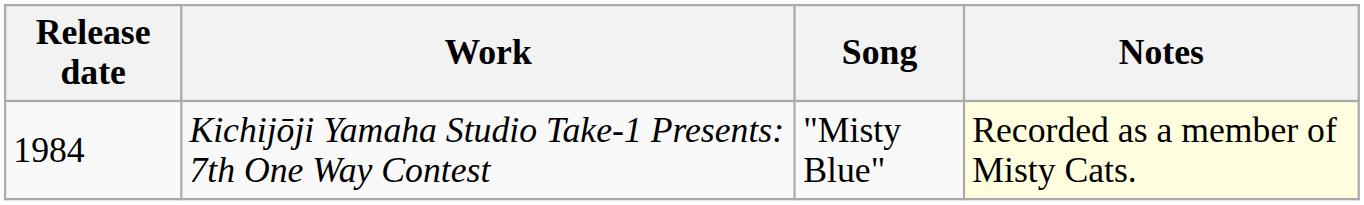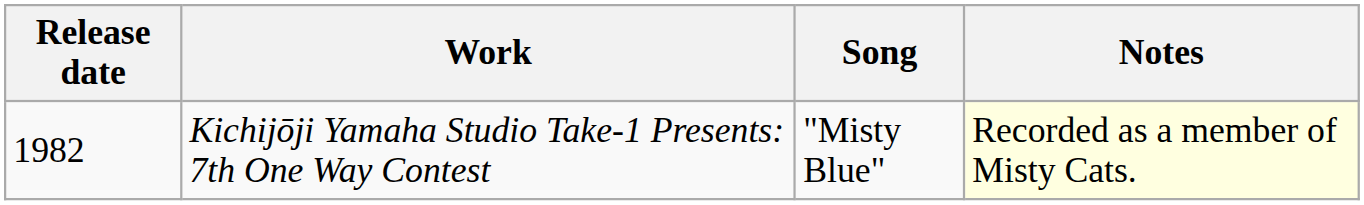Kichijōji Yamaha Studio Take-1 Presents: 7th One Way Contest | Release date: 1984 -> 1982
